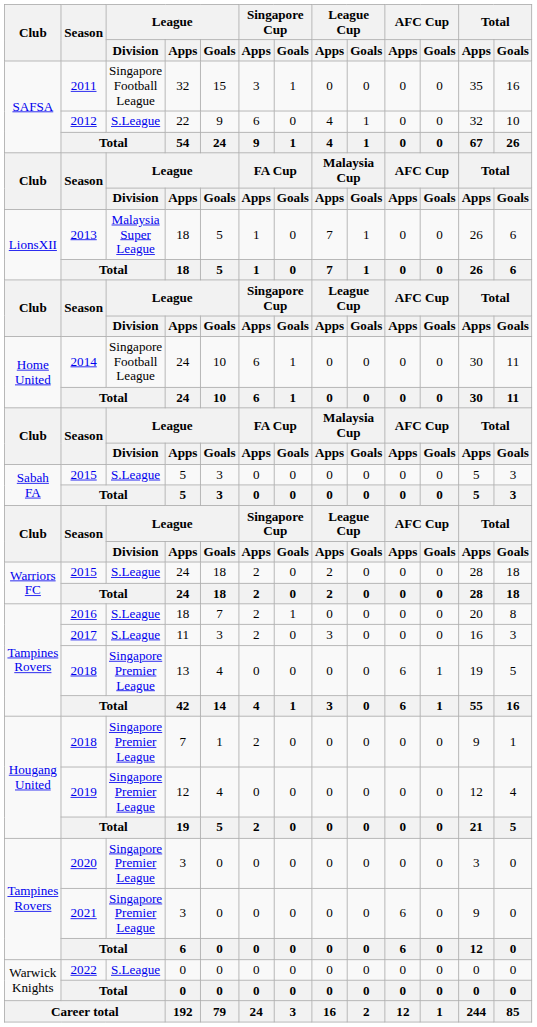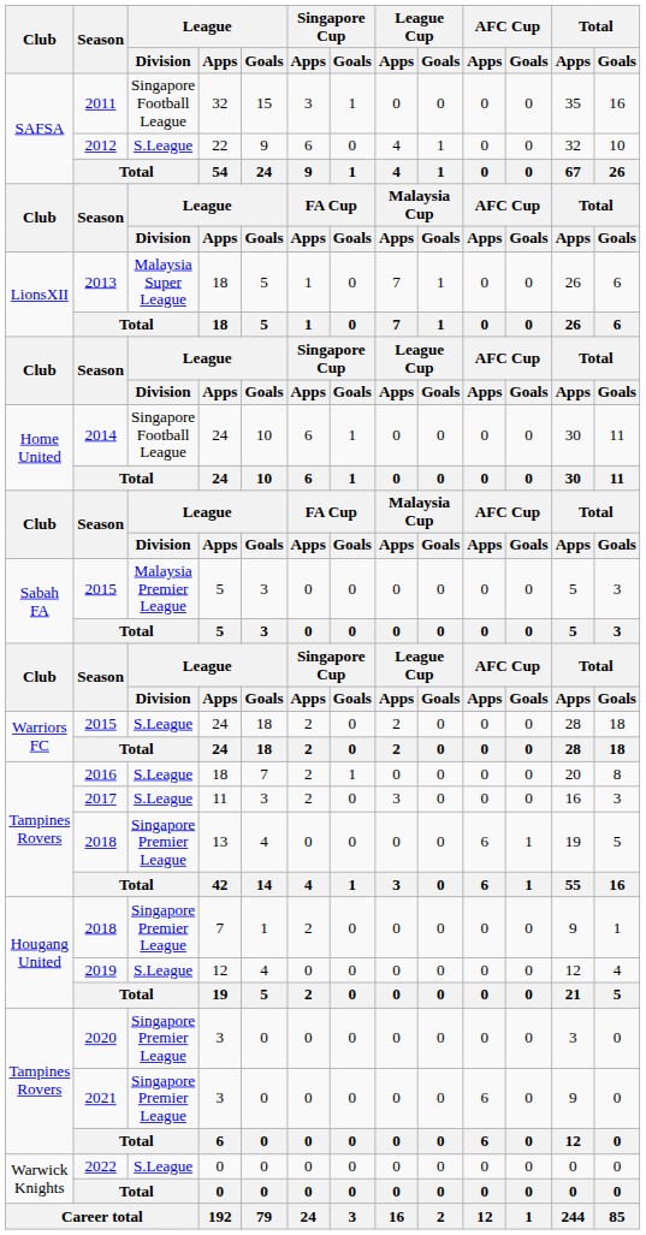2015 / 5 | League / Division: S.League -> Malaysia Premier League
2019 | League / Division: Singapore Premier League -> S.League
